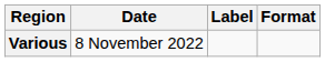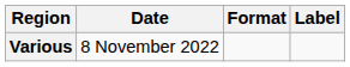columns swapped: Format <-> Label
